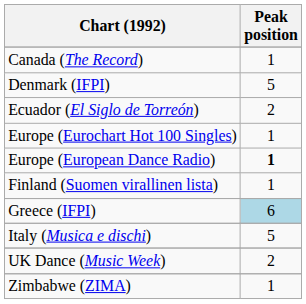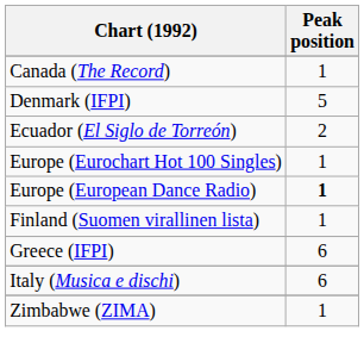Greece (IFPI) | Peak position: lightblue background -> no background
Italy (Musica e dischi) | Peak position: 5 -> 6
- row: UK Dance (Music Week) | 2
